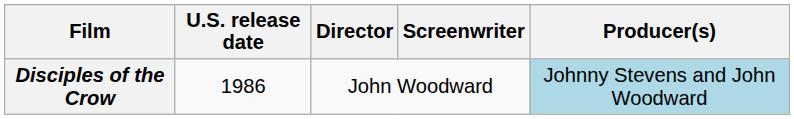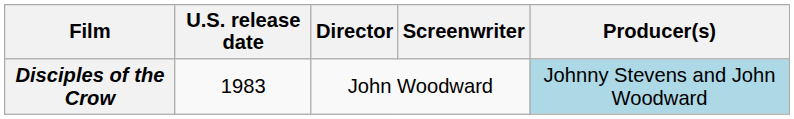Disciples of the Crow | U.S. release date: 1986 -> 1983
